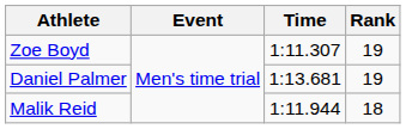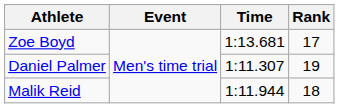Zoe Boyd | Time: 1:11.307 -> 1:13.681
Zoe Boyd | Rank: 19 -> 17
Daniel Palmer | Time: 1:13.681 -> 1:11.307
